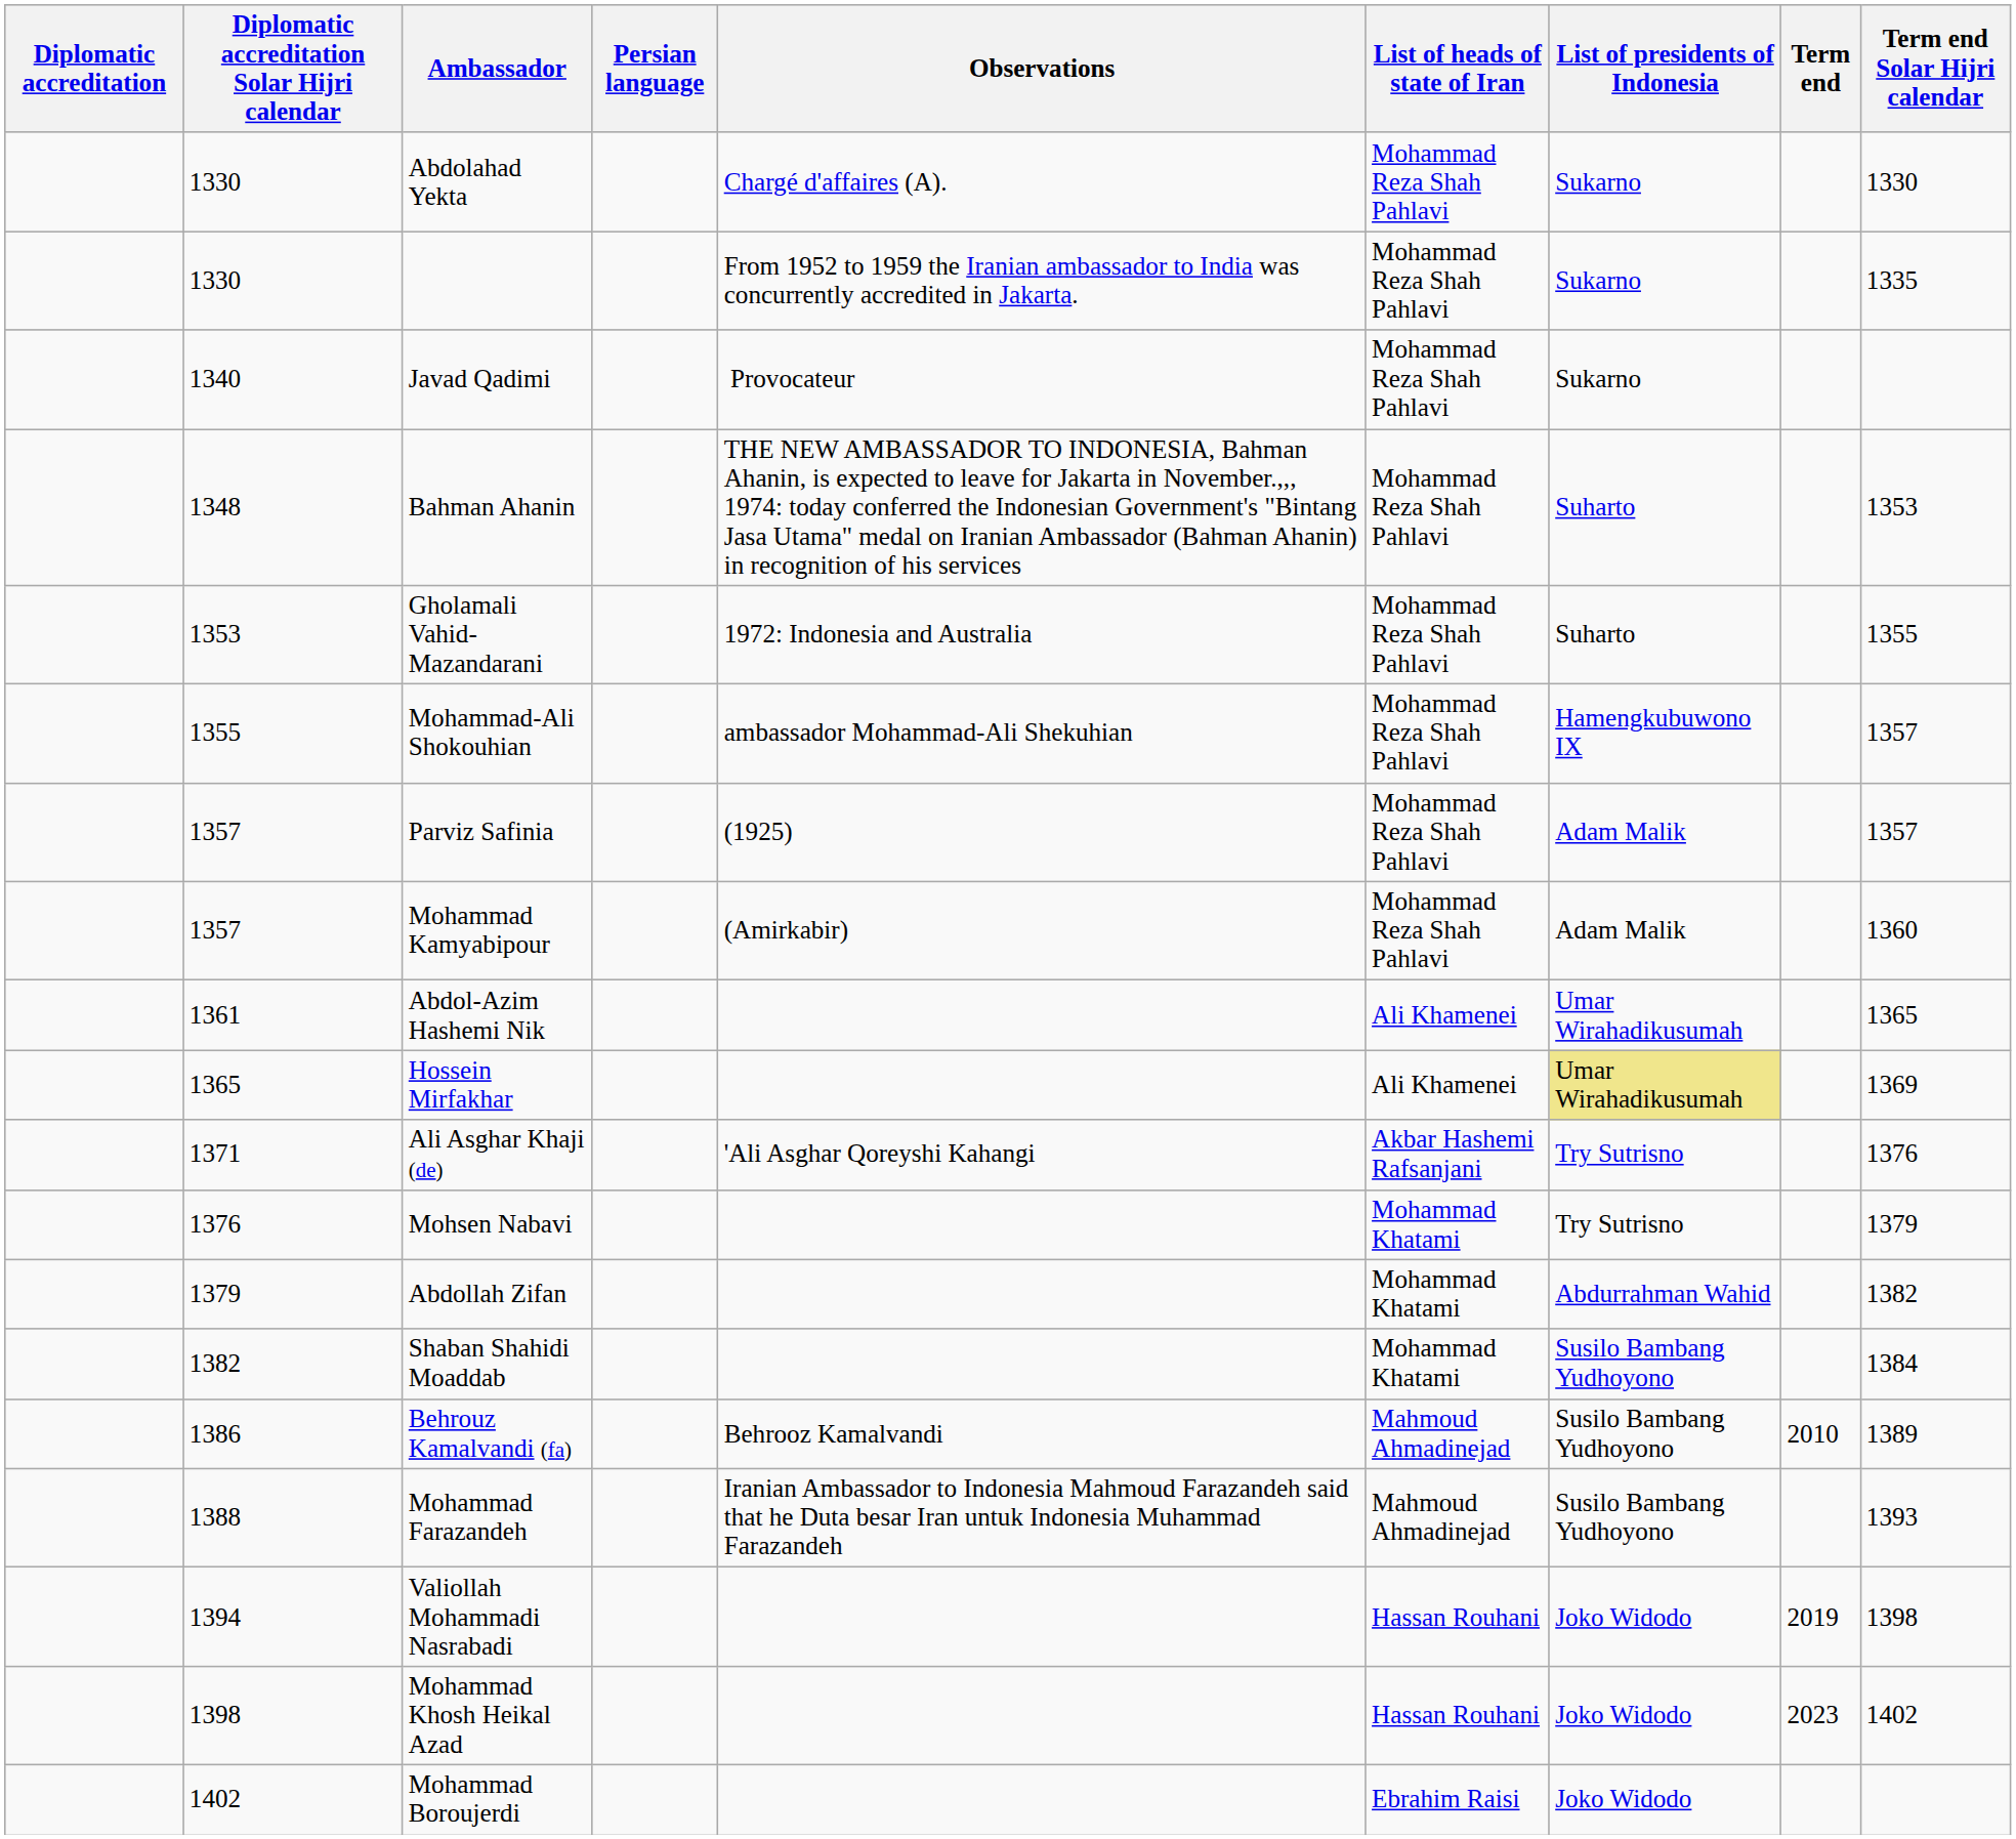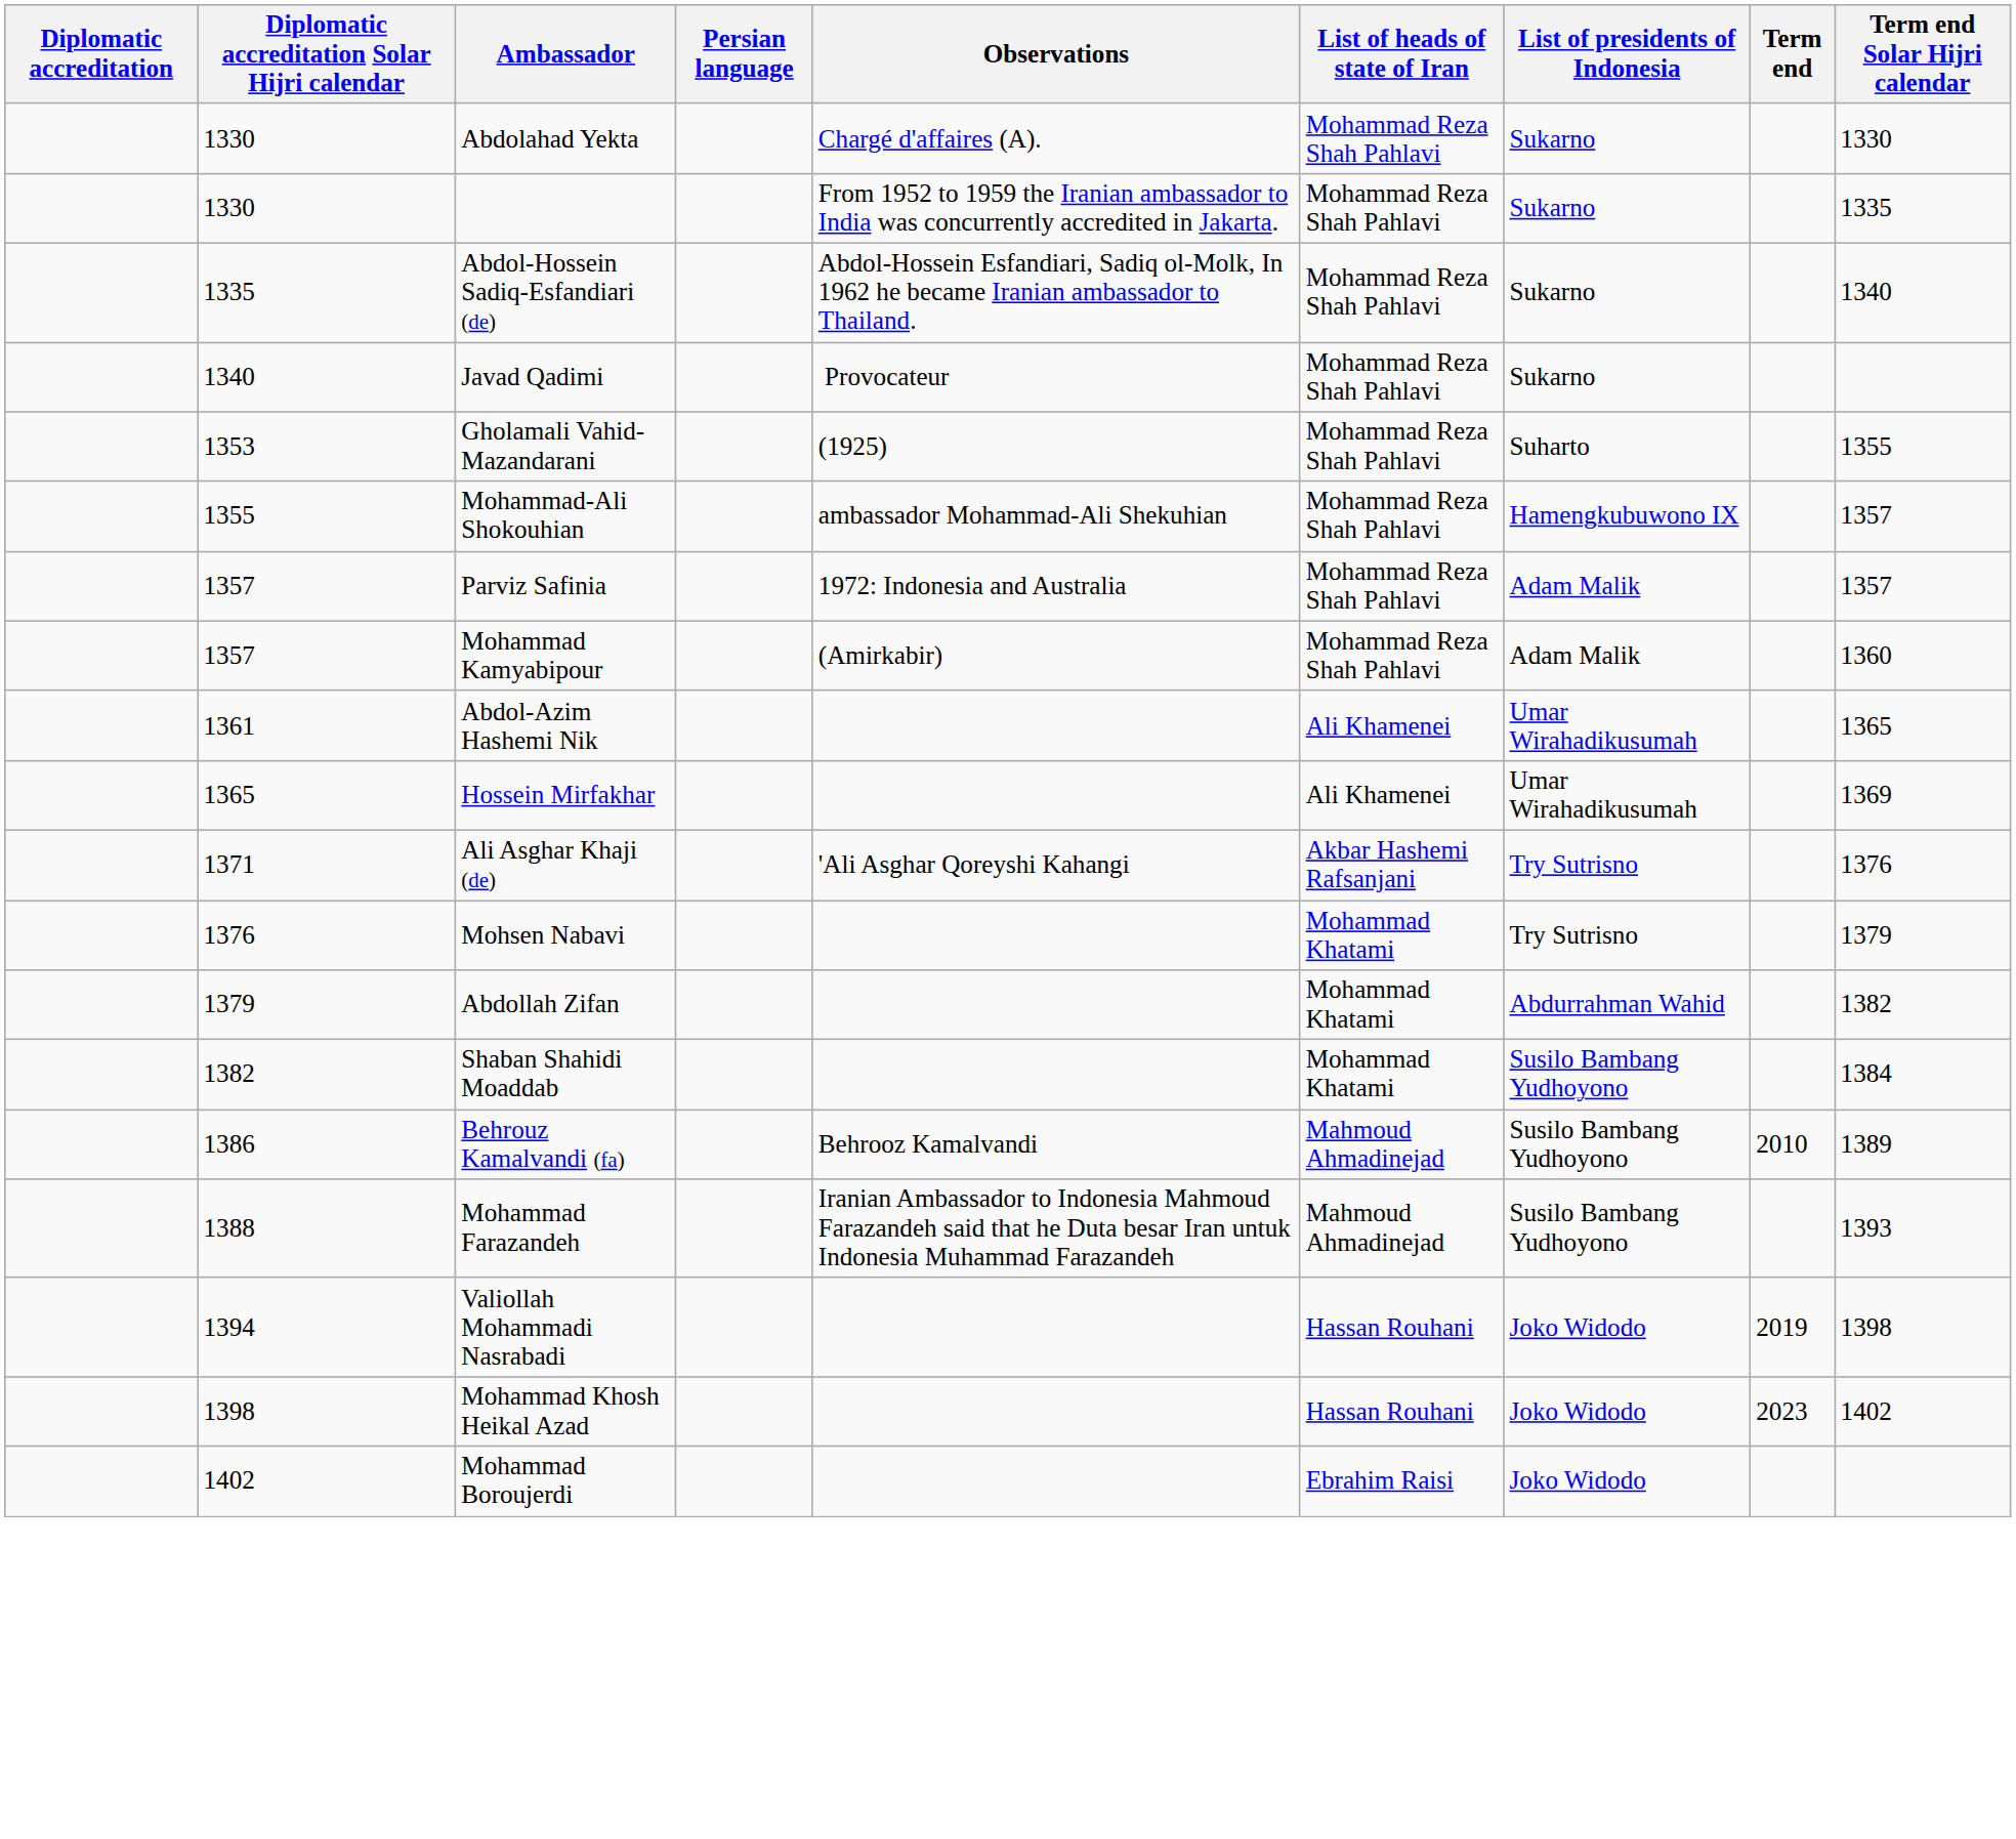+ row: 1335 | Abdol-Hossein Sadiq-Esfandiari (de) | Abdol-Hossein Esfandiari, Sadiq ol-Molk, In 1962 he became Iranian ambassador to Thailand. | Mohammad Reza Shah Pahlavi | Sukarno | 1340
- row: 1348 | Bahman Ahanin | THE NEW AMBASSADOR TO INDONESIA, Bahman Ahanin, is expected to leave for Jakarta in November.,,, 1974: today conferred the Indonesian Government's "Bintang Jasa Utama" medal on Iranian Ambassador (Bahman Ahanin) in recognition of his services | Mohammad Reza Shah Pahlavi | Suharto | 1353
Gholamali Vahid-Mazandarani | Observations: 1972: Indonesia and Australia -> (1925)
Parviz Safinia | Observations: (1925) -> 1972: Indonesia and Australia
Hossein Mirfakhar | List of presidents of Indonesia: khaki background -> no background
